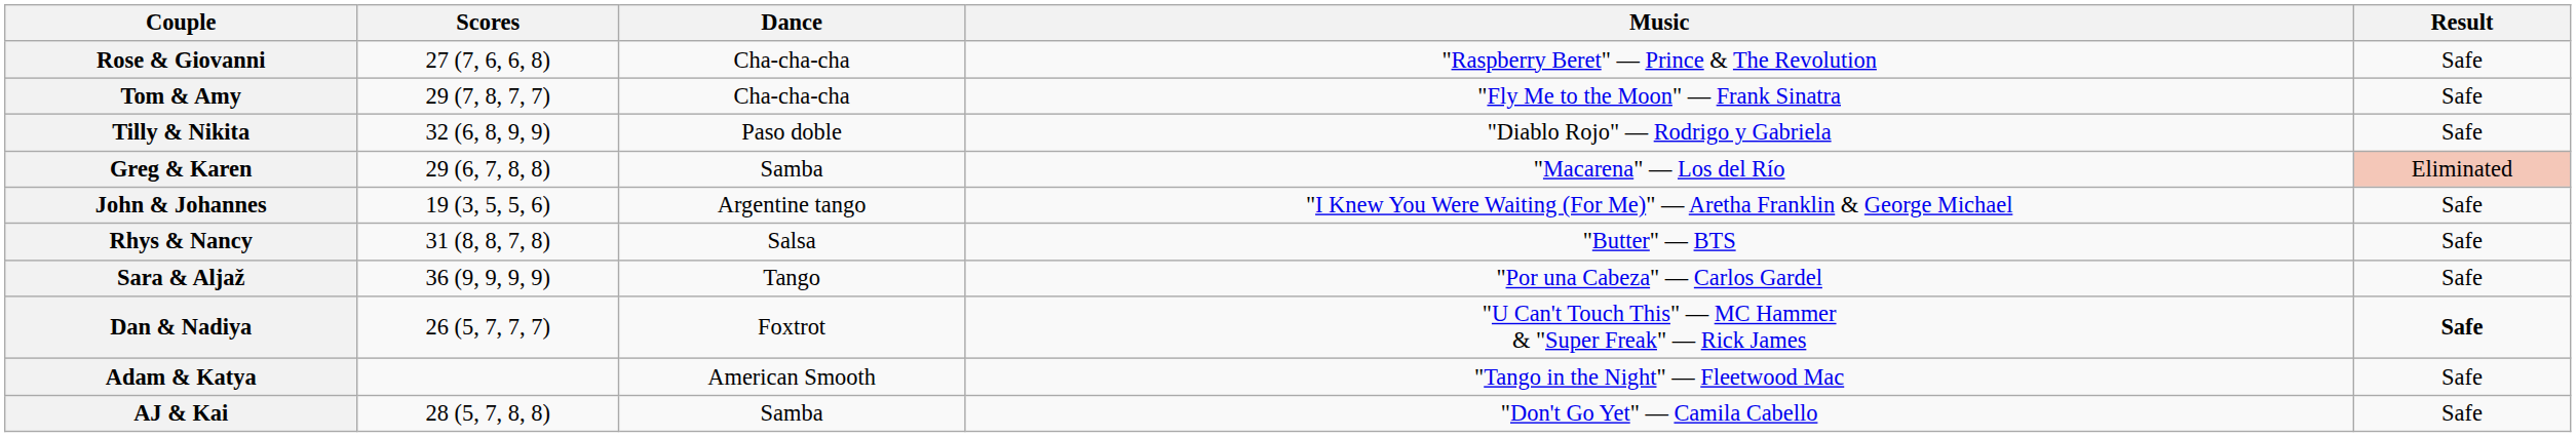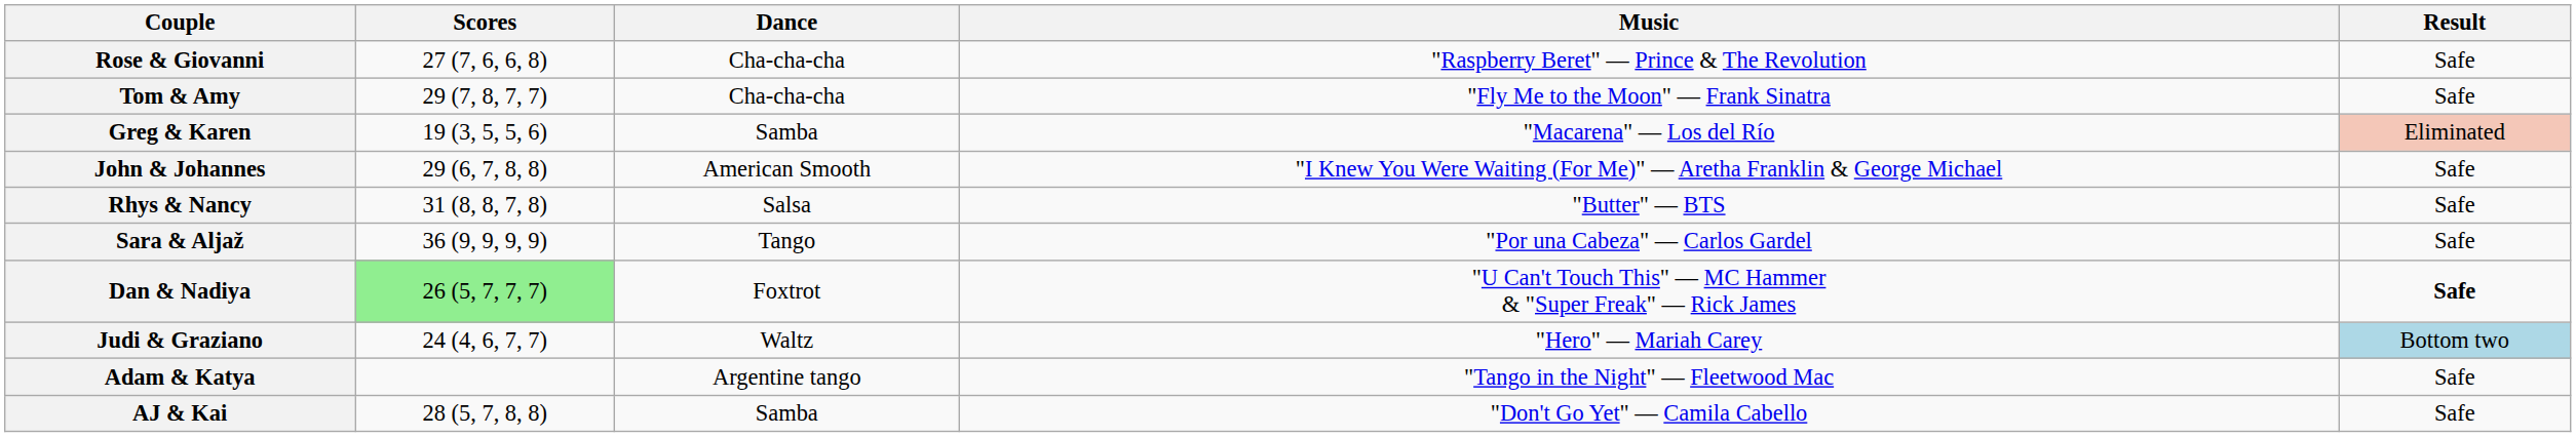- row: Tilly & Nikita | 32 (6, 8, 9, 9) | Paso doble | "Diablo Rojo" — Rodrigo y Gabriela | Safe
Greg & Karen | Scores: 29 (6, 7, 8, 8) -> 19 (3, 5, 5, 6)
John & Johannes | Scores: 19 (3, 5, 5, 6) -> 29 (6, 7, 8, 8)
John & Johannes | Dance: Argentine tango -> American Smooth
Dan & Nadiya | Scores: no background -> lightgreen background
+ row: Judi & Graziano | 24 (4, 6, 7, 7) | Waltz | "Hero" — Mariah Carey | Bottom two
Adam & Katya | Dance: American Smooth -> Argentine tango
